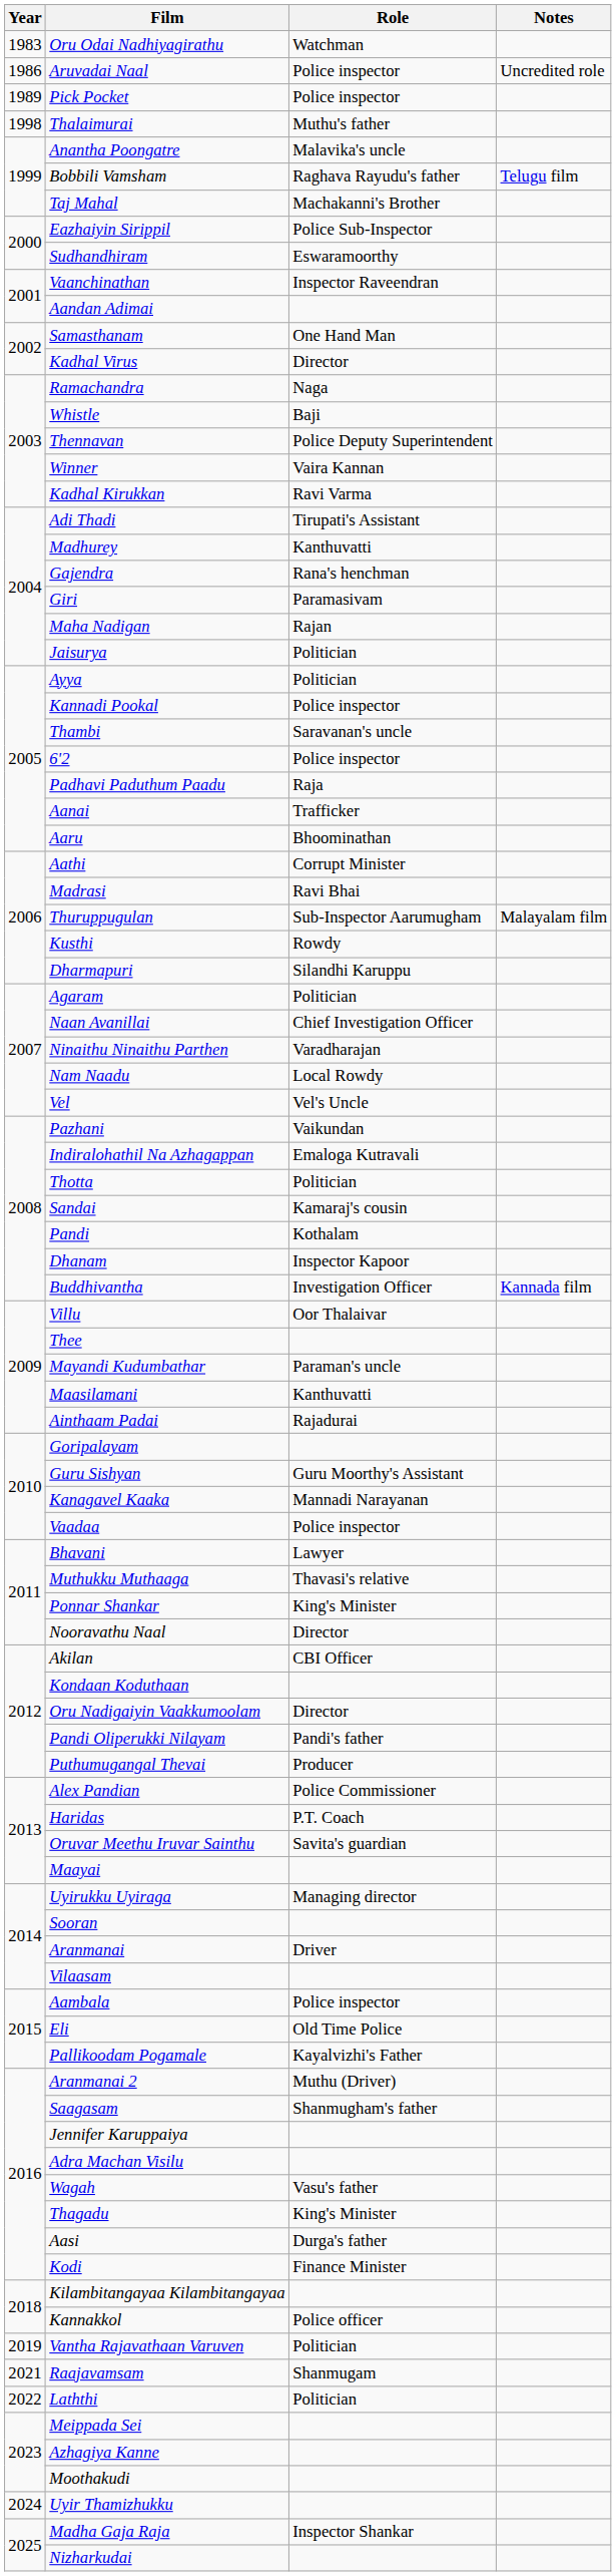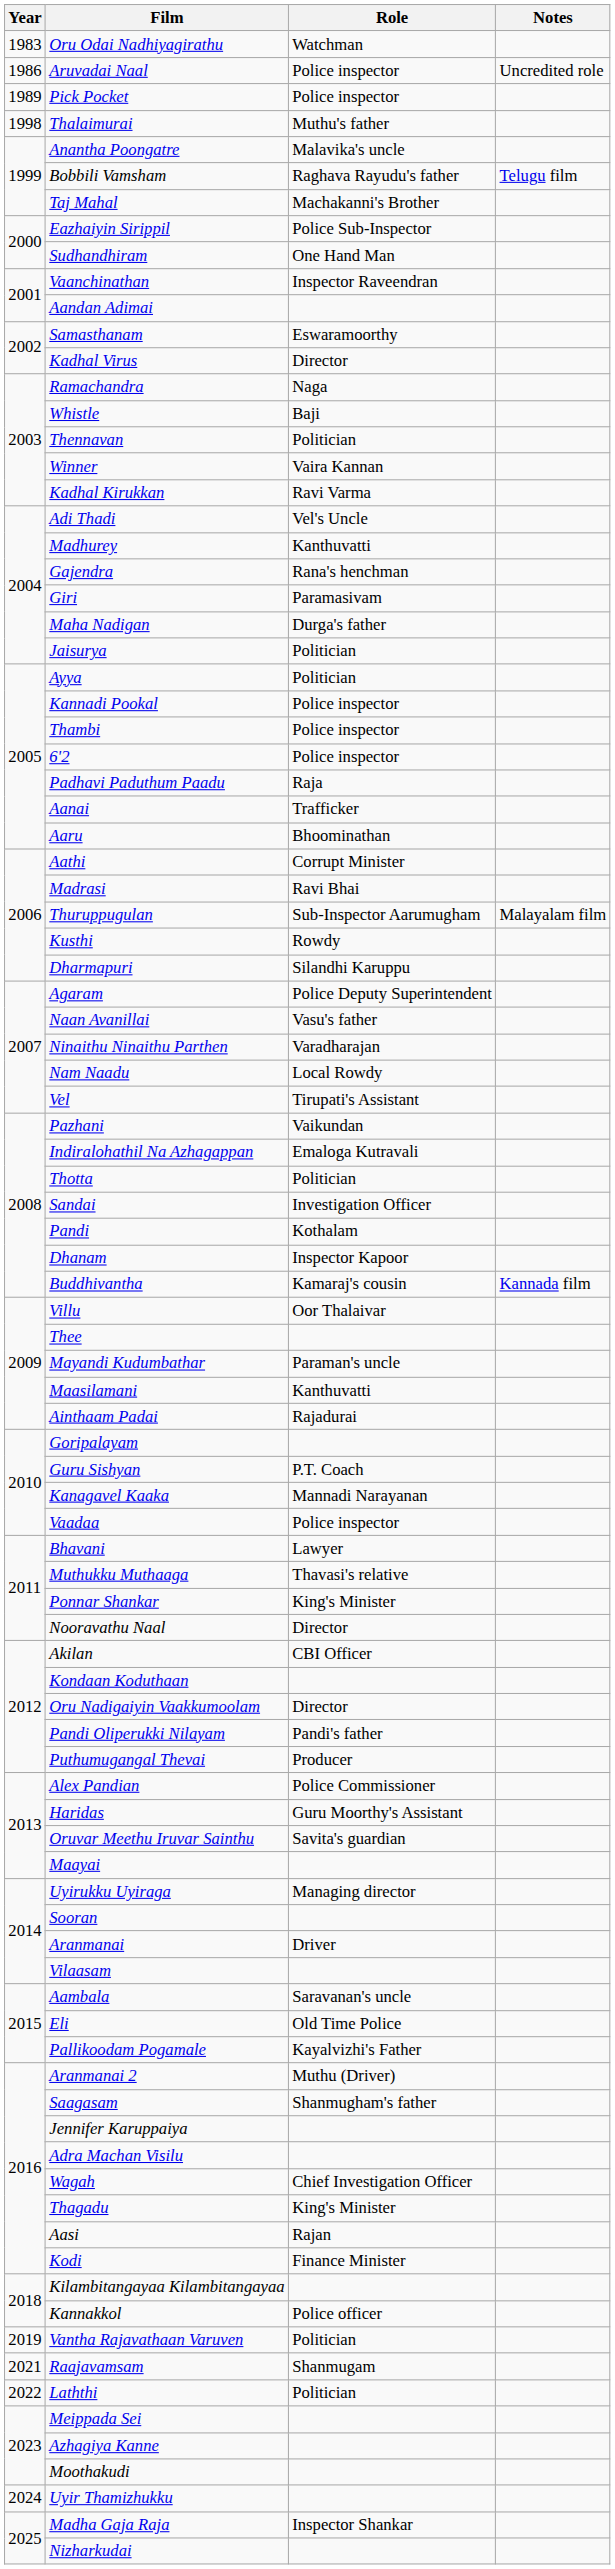Sudhandhiram | Role: Eswaramoorthy -> One Hand Man
Samasthanam | Role: One Hand Man -> Eswaramoorthy
Thennavan | Role: Police Deputy Superintendent -> Politician
Adi Thadi | Role: Tirupati's Assistant -> Vel's Uncle
Maha Nadigan | Role: Rajan -> Durga's father
Thambi | Role: Saravanan's uncle -> Police inspector
Agaram | Role: Politician -> Police Deputy Superintendent
Naan Avanillai | Role: Chief Investigation Officer -> Vasu's father
Vel | Role: Vel's Uncle -> Tirupati's Assistant
Sandai | Role: Kamaraj's cousin -> Investigation Officer
Buddhivantha | Role: Investigation Officer -> Kamaraj's cousin
Guru Sishyan | Role: Guru Moorthy's Assistant -> P.T. Coach
Haridas | Role: P.T. Coach -> Guru Moorthy's Assistant
Aambala | Role: Police inspector -> Saravanan's uncle
Wagah | Role: Vasu's father -> Chief Investigation Officer
Aasi | Role: Durga's father -> Rajan
